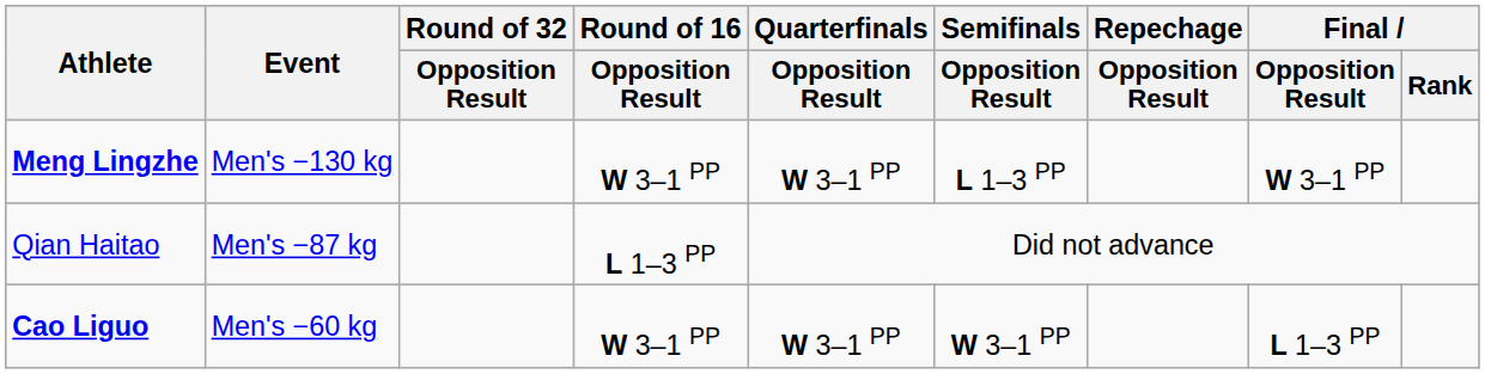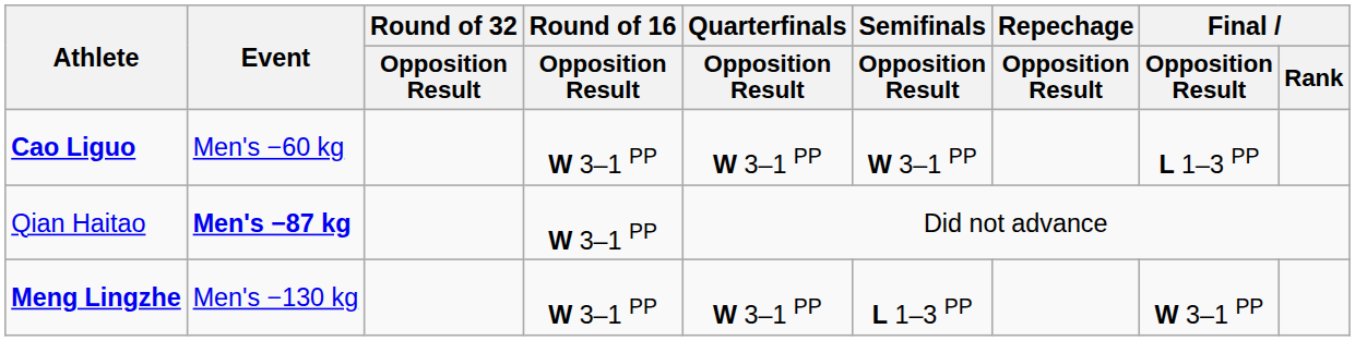rows swapped: Cao Liguo <-> Meng Lingzhe
Qian Haitao | Event: normal -> bold
Qian Haitao | Round of 16 / Opposition Result: L 1–3 PP -> W 3–1 PP
